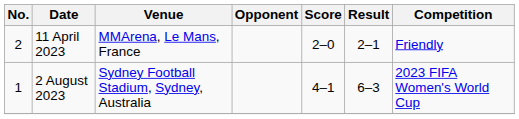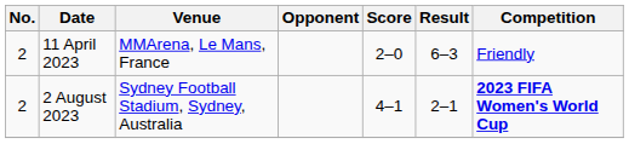11 April 2023 | Result: 2–1 -> 6–3
2 August 2023 | No.: 1 -> 2
2 August 2023 | Result: 6–3 -> 2–1
2 August 2023 | Competition: normal -> bold
